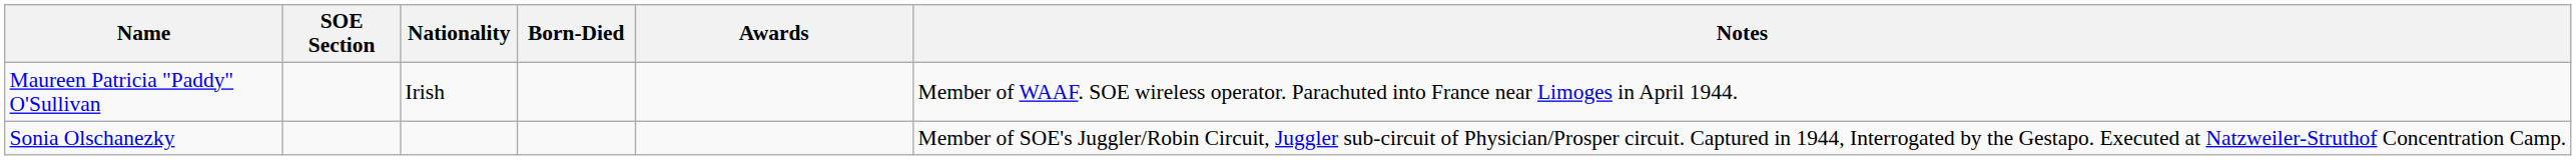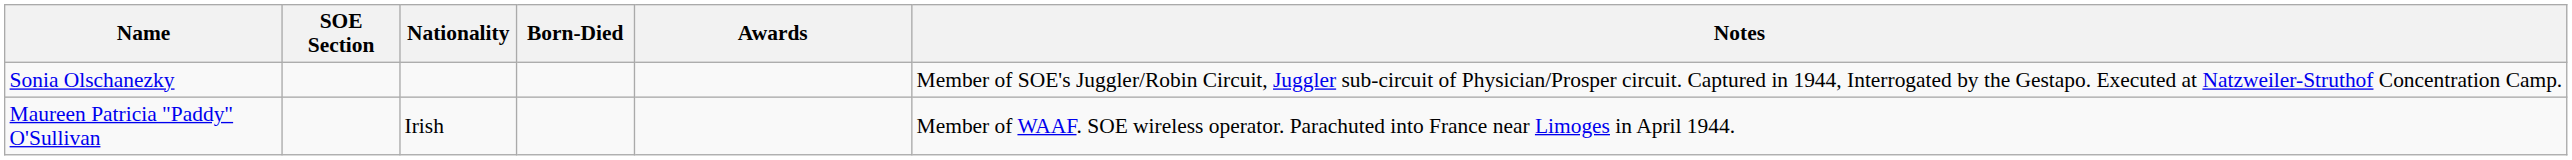rows swapped: Sonia Olschanezky <-> Maureen Patricia "Paddy" O'Sullivan
